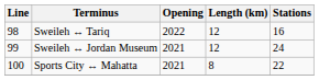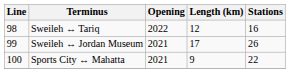Sweileh ↔ Jordan Museum | Length (km): 12 -> 17
Sweileh ↔ Jordan Museum | Stations: 24 -> 26
Sports City ↔ Mahatta | Length (km): 8 -> 9
